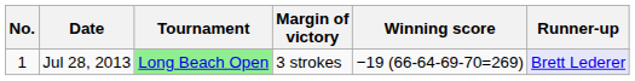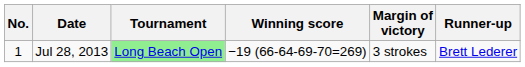columns swapped: Winning score <-> Margin of victory
Jul 28, 2013 | Runner-up: lavender background -> no background
